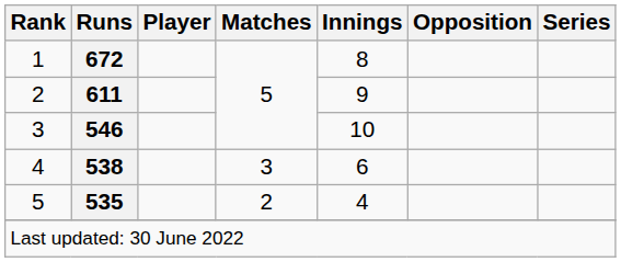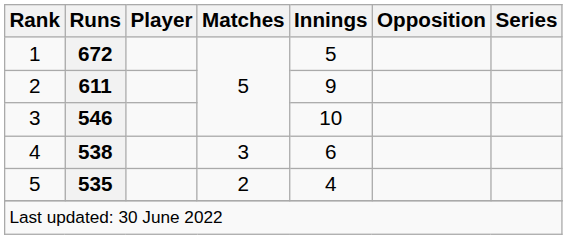1 | Innings: 8 -> 5
